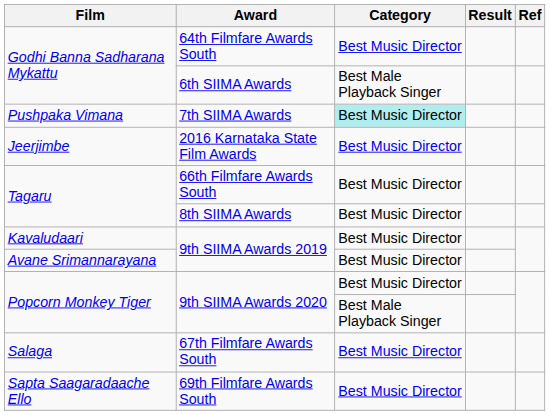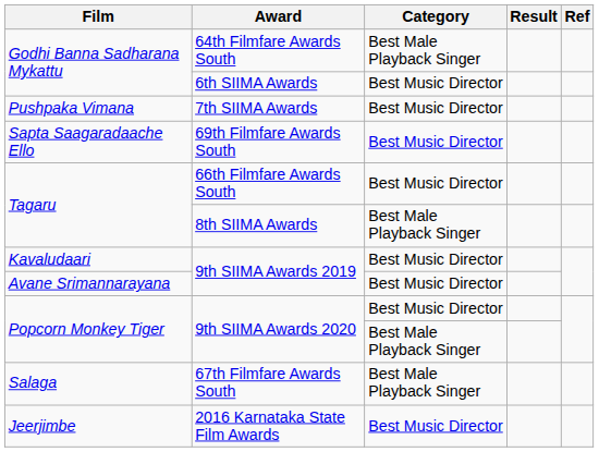64th Filmfare Awards South | Category: Best Music Director -> Best Male Playback Singer
6th SIIMA Awards | Category: Best Male Playback Singer -> Best Music Director
7th SIIMA Awards | Category: paleturquoise background -> no background
rows swapped: 2016 Karnataka State Film Awards <-> 69th Filmfare Awards South
8th SIIMA Awards | Category: Best Music Director -> Best Male Playback Singer
67th Filmfare Awards South | Category: Best Music Director -> Best Male Playback Singer
